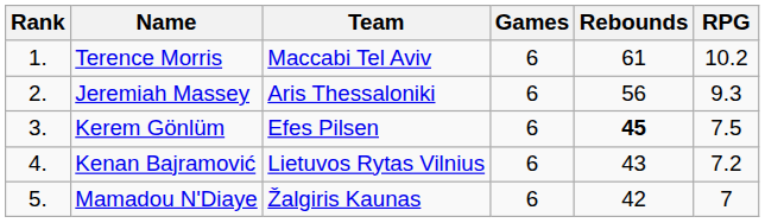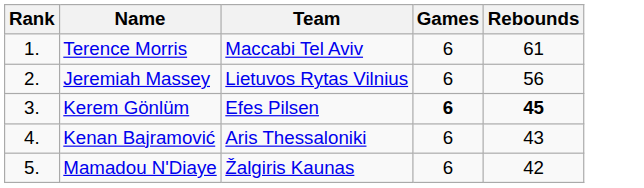- column: RPG | 10.2 | 9.3 | 7.5 | 7.2 | 7
Jeremiah Massey | Team: Aris Thessaloniki -> Lietuvos Rytas Vilnius
Kerem Gönlüm | Games: normal -> bold
Kenan Bajramović | Team: Lietuvos Rytas Vilnius -> Aris Thessaloniki
